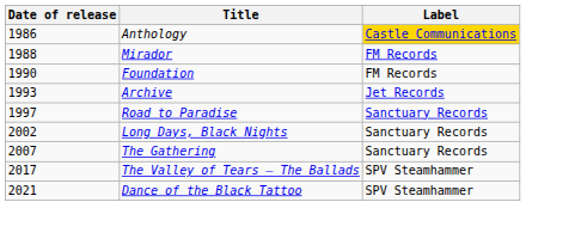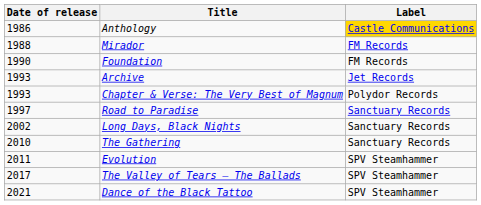+ row: 1993 | Chapter & Verse: The Very Best of Magnum | Polydor Records
The Gathering | Date of release: 2007 -> 2010
+ row: 2011 | Evolution | SPV Steamhammer
